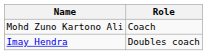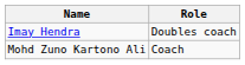rows swapped: Mohd Zuno Kartono Ali <-> Imay Hendra
